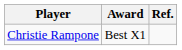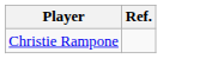- column: Award | Best X1
